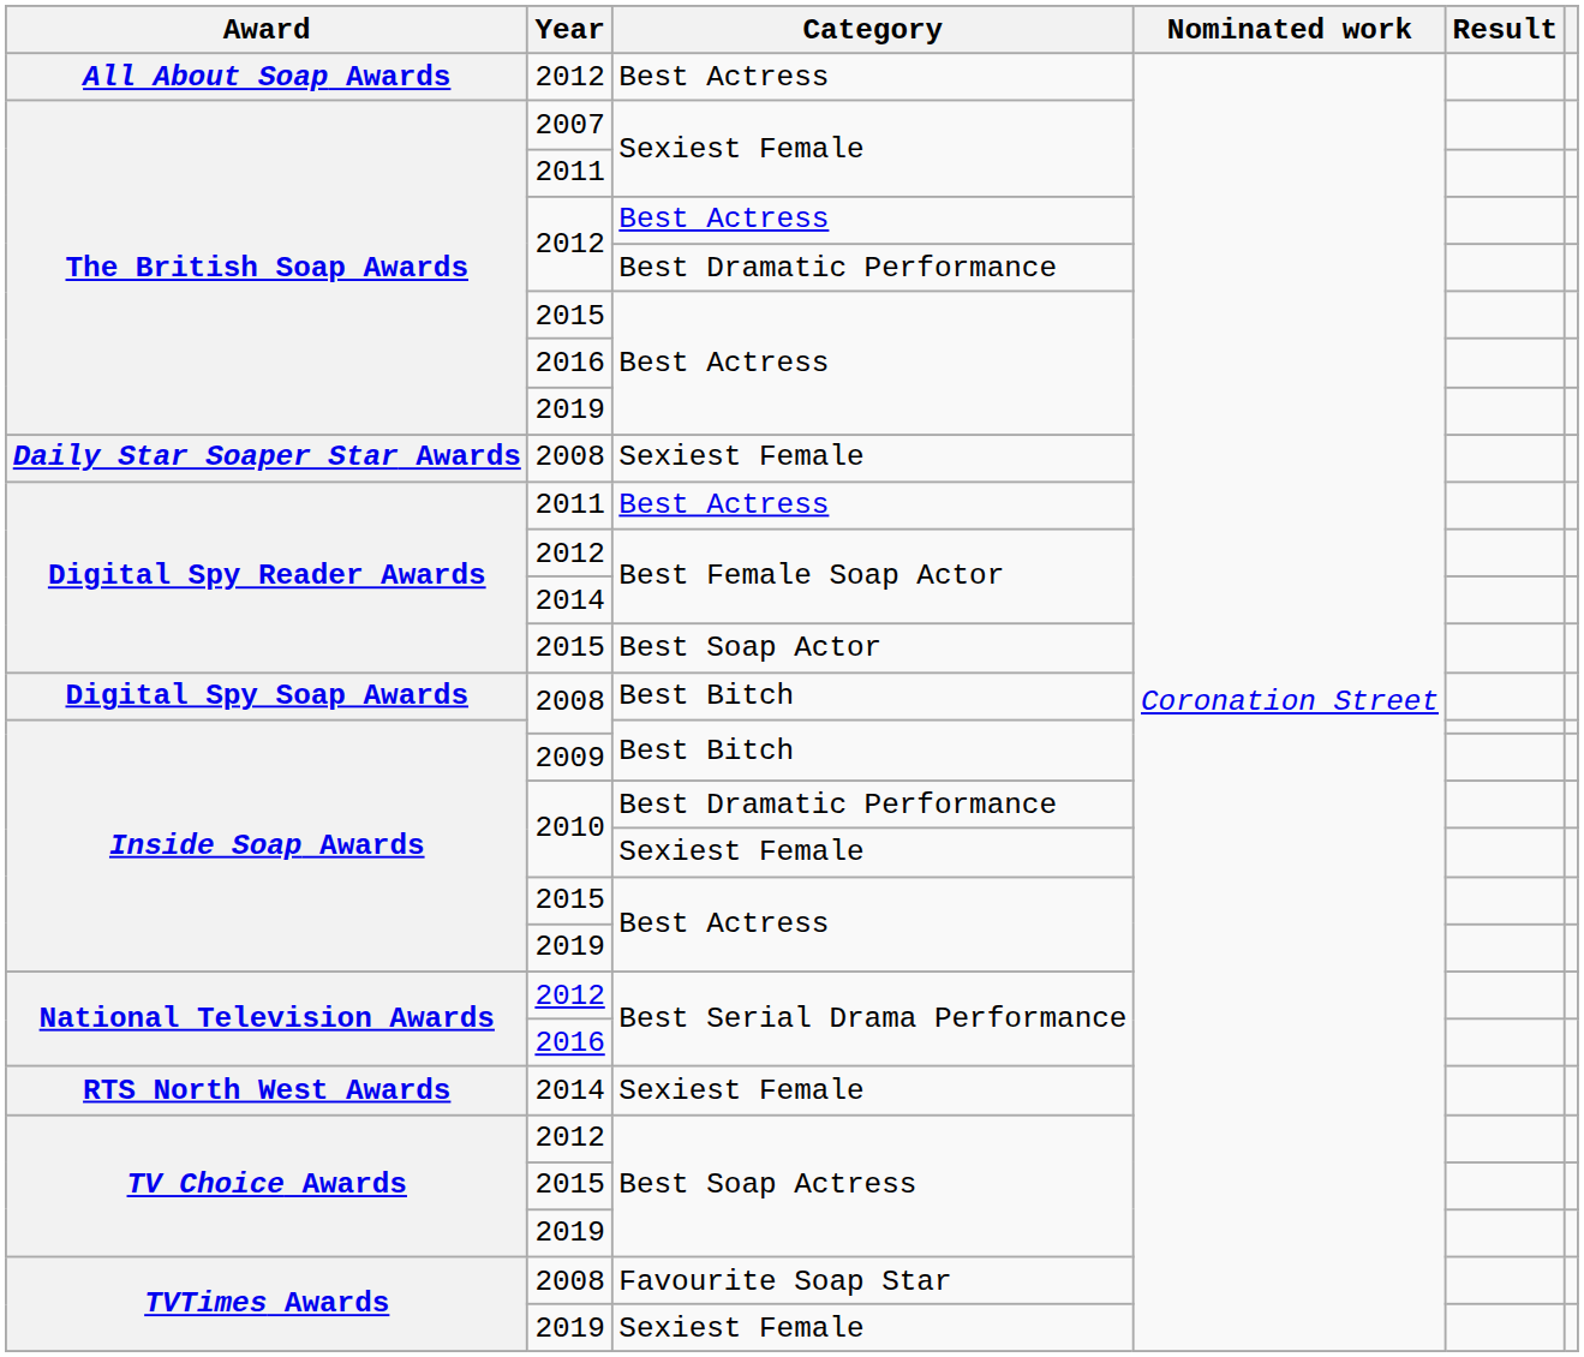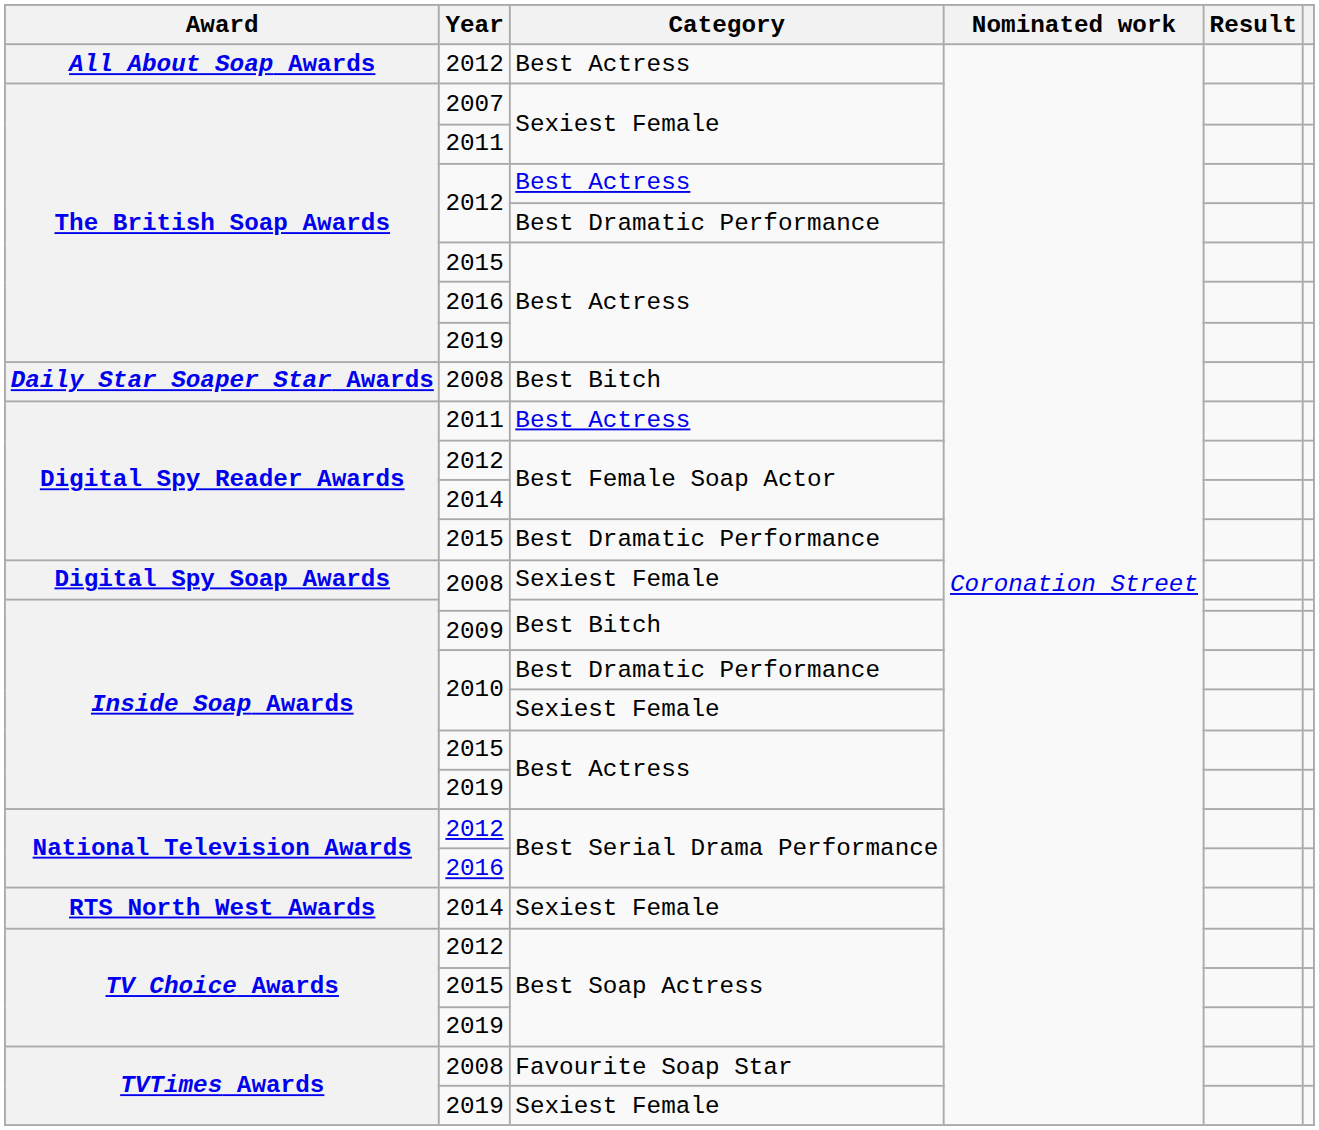Daily Star Soaper Star Awards | Category: Sexiest Female -> Best Bitch
Digital Spy Reader Awards / 2015 | Category: Best Soap Actor -> Best Dramatic Performance
Digital Spy Soap Awards | Category: Best Bitch -> Sexiest Female
